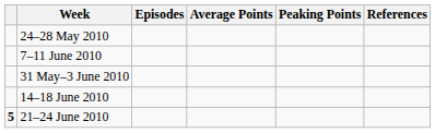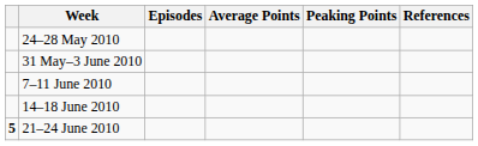rows swapped: 31 May–3 June 2010 <-> 7–11 June 2010
